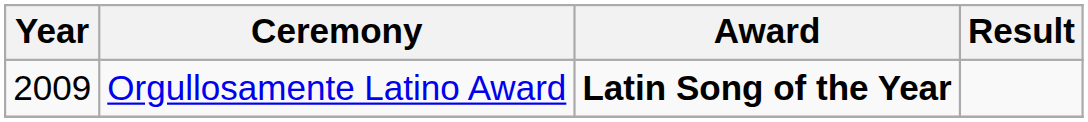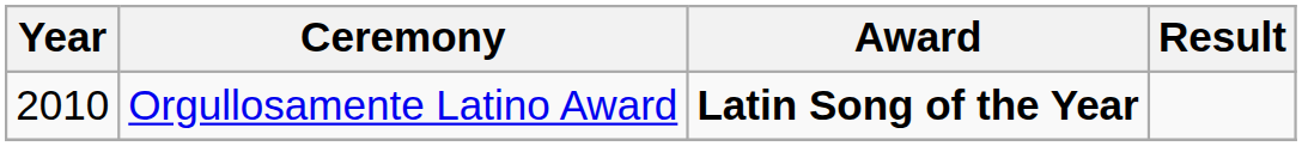Orgullosamente Latino Award | Year: 2009 -> 2010
